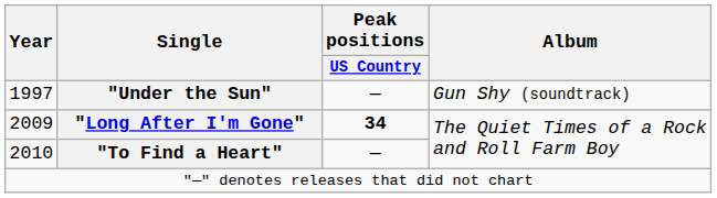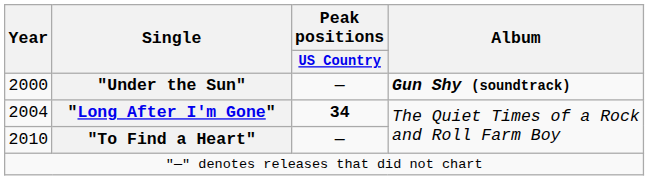"Under the Sun" | Year: 1997 -> 2000
"Under the Sun" | Album: normal -> bold
"Long After I'm Gone" | Year: 2009 -> 2004
